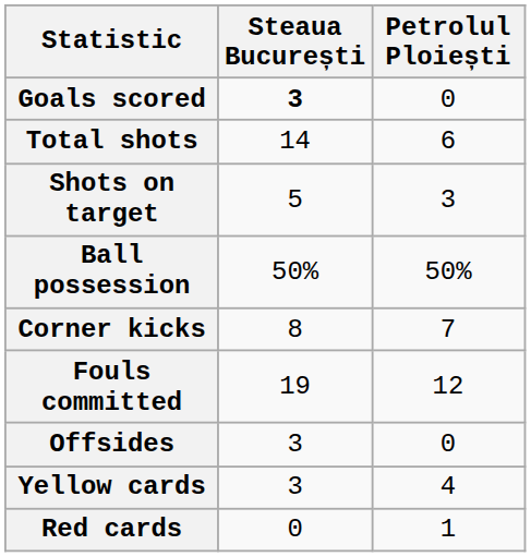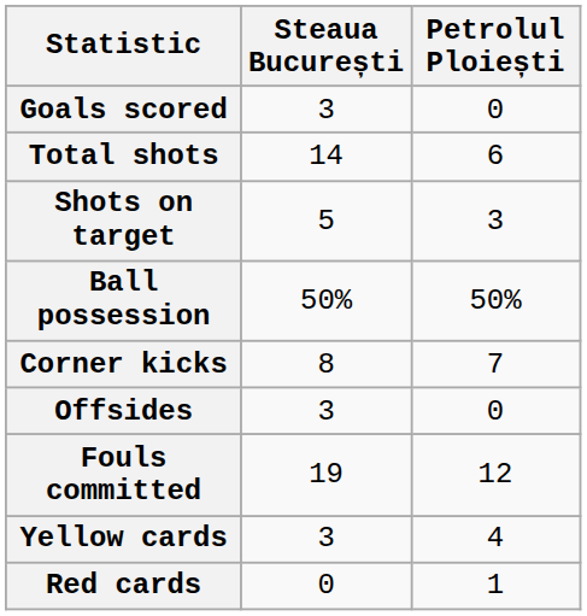Goals scored | Steaua București: bold -> normal
rows swapped: Fouls committed <-> Offsides
